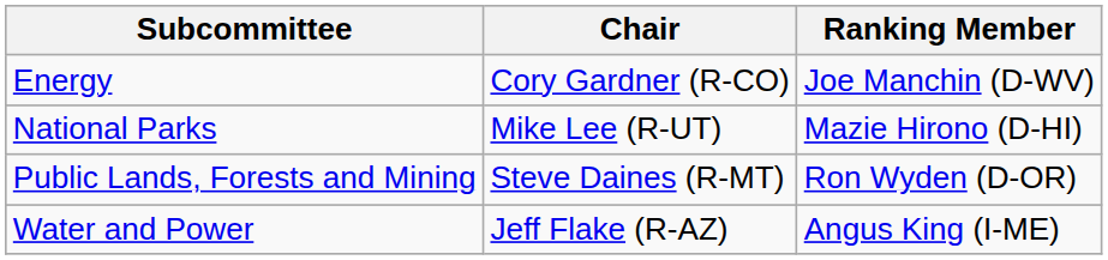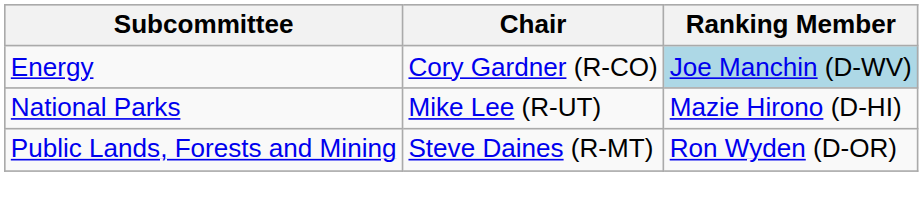Energy | Ranking Member: no background -> lightblue background
- row: Water and Power | Jeff Flake (R-AZ) | Angus King (I-ME)
